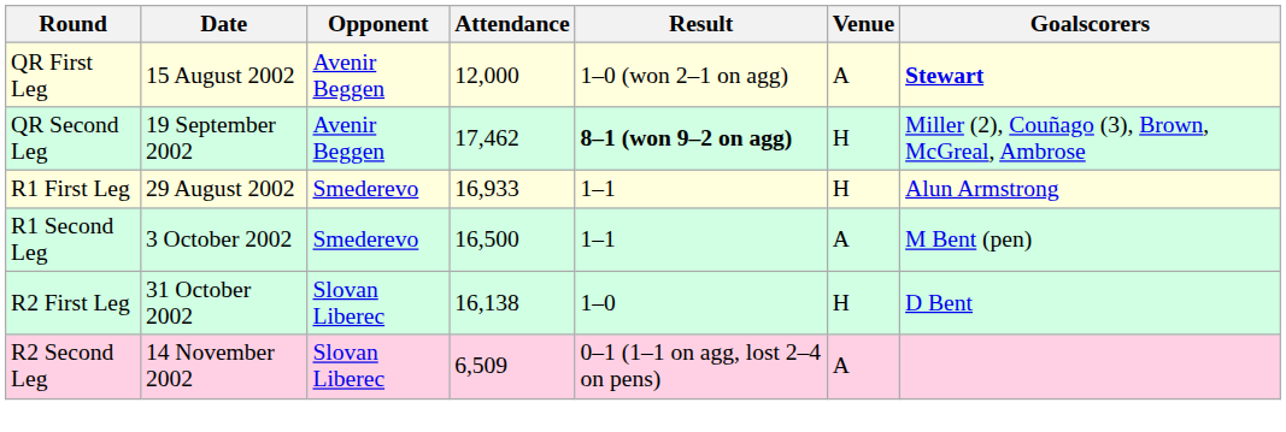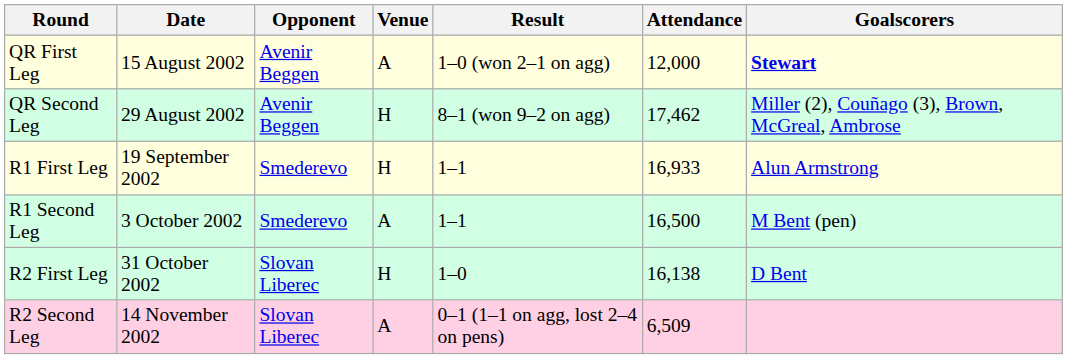columns swapped: Venue <-> Attendance
QR Second Leg | Date: 19 September 2002 -> 29 August 2002
QR Second Leg | Result: bold -> normal
R1 First Leg | Date: 29 August 2002 -> 19 September 2002
